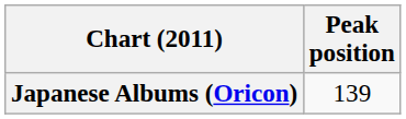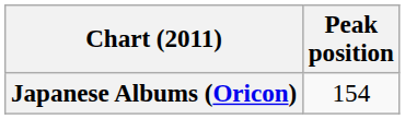Japanese Albums (Oricon) | Peak position: 139 -> 154
